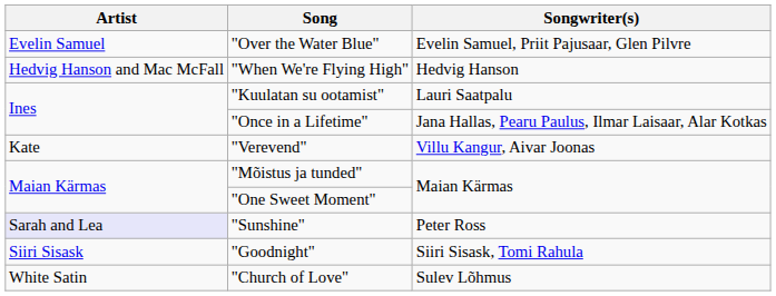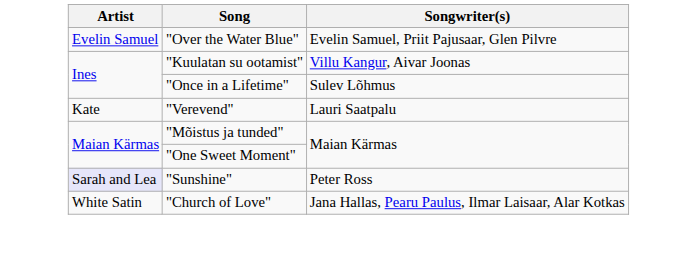- row: Hedvig Hanson and Mac McFall | "When We're Flying High" | Hedvig Hanson
"Kuulatan su ootamist" | Songwriter(s): Lauri Saatpalu -> Villu Kangur, Aivar Joonas
"Once in a Lifetime" | Songwriter(s): Jana Hallas, Pearu Paulus, Ilmar Laisaar, Alar Kotkas -> Sulev Lõhmus
"Verevend" | Songwriter(s): Villu Kangur, Aivar Joonas -> Lauri Saatpalu
- row: Siiri Sisask | "Goodnight" | Siiri Sisask, Tomi Rahula
"Church of Love" | Songwriter(s): Sulev Lõhmus -> Jana Hallas, Pearu Paulus, Ilmar Laisaar, Alar Kotkas
